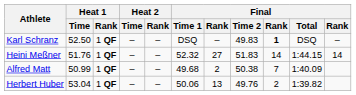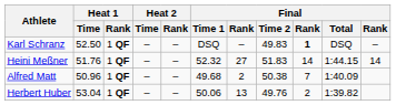Alfred Matt | Heat 1 / Time: 50.99 -> 50.96
